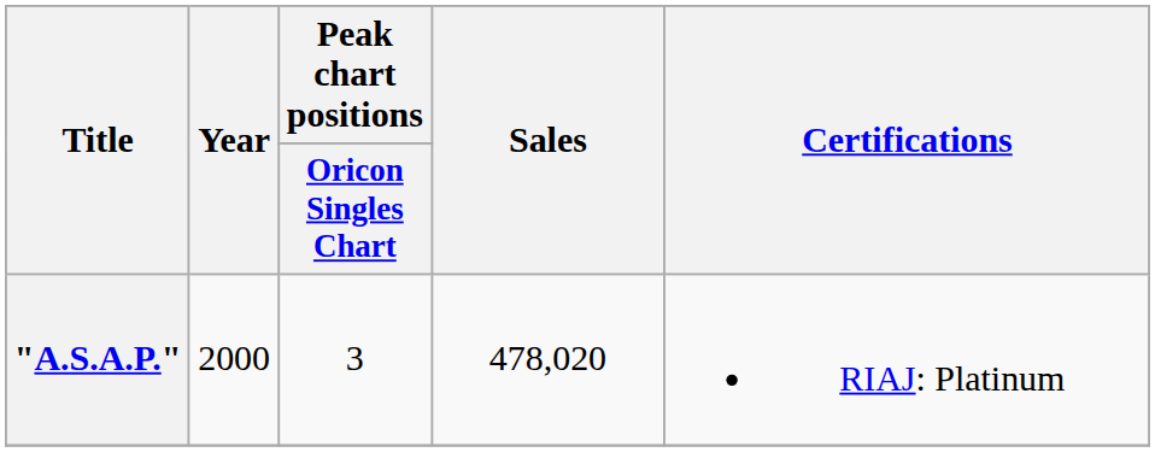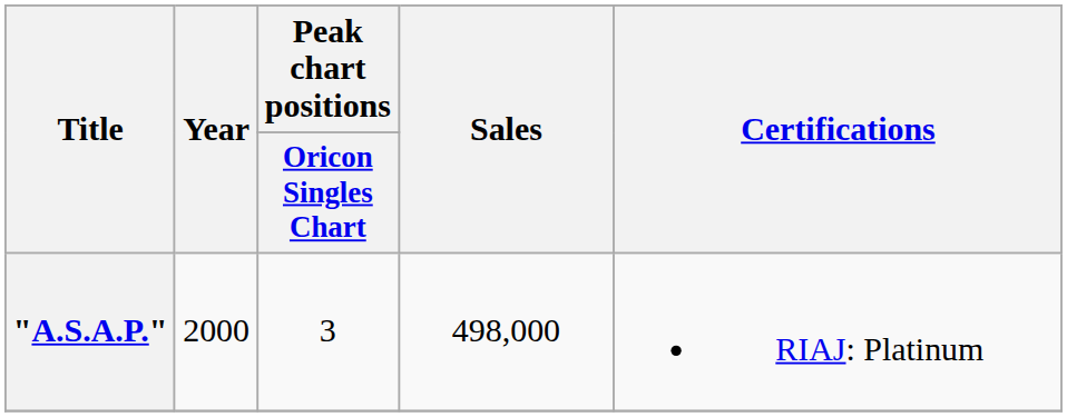"A.S.A.P." | Sales: 478,020 -> 498,000
